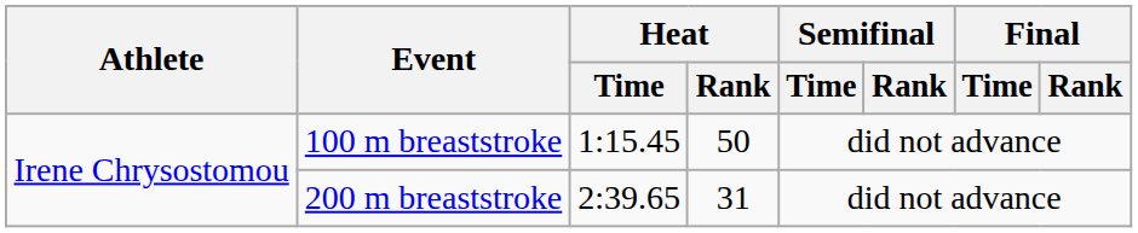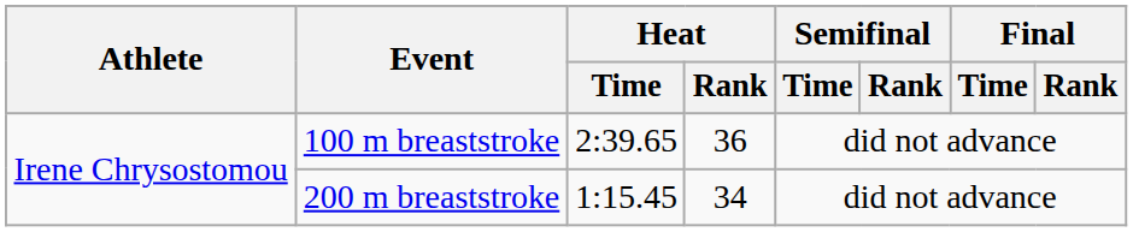100 m breaststroke | Heat / Time: 1:15.45 -> 2:39.65
100 m breaststroke | Heat / Rank: 50 -> 36
200 m breaststroke | Heat / Time: 2:39.65 -> 1:15.45
200 m breaststroke | Heat / Rank: 31 -> 34
